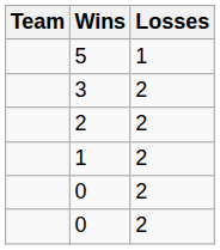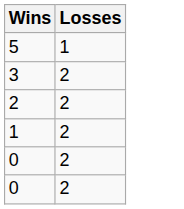- column: Team
